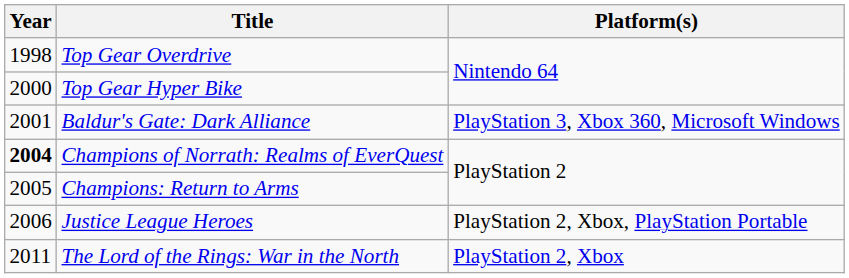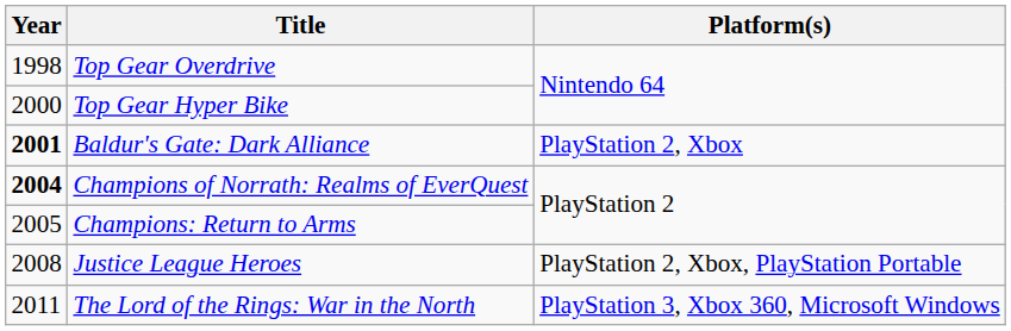Baldur's Gate: Dark Alliance | Year: normal -> bold
Baldur's Gate: Dark Alliance | Platform(s): PlayStation 3, Xbox 360, Microsoft Windows -> PlayStation 2, Xbox
Justice League Heroes | Year: 2006 -> 2008
The Lord of the Rings: War in the North | Platform(s): PlayStation 2, Xbox -> PlayStation 3, Xbox 360, Microsoft Windows
